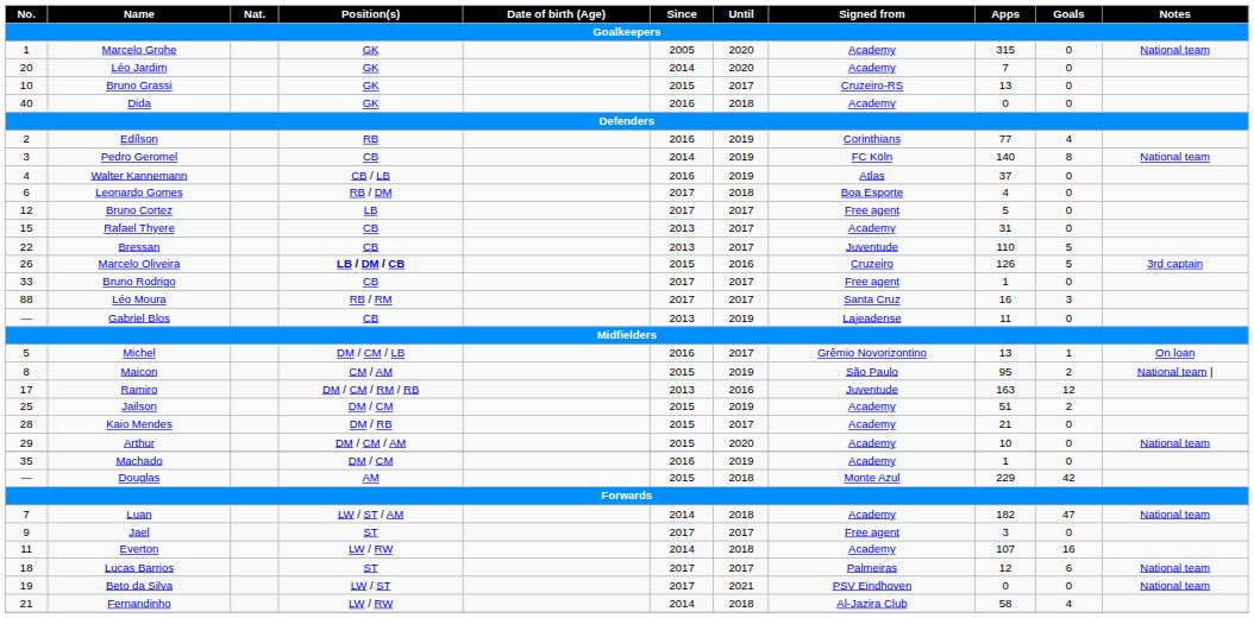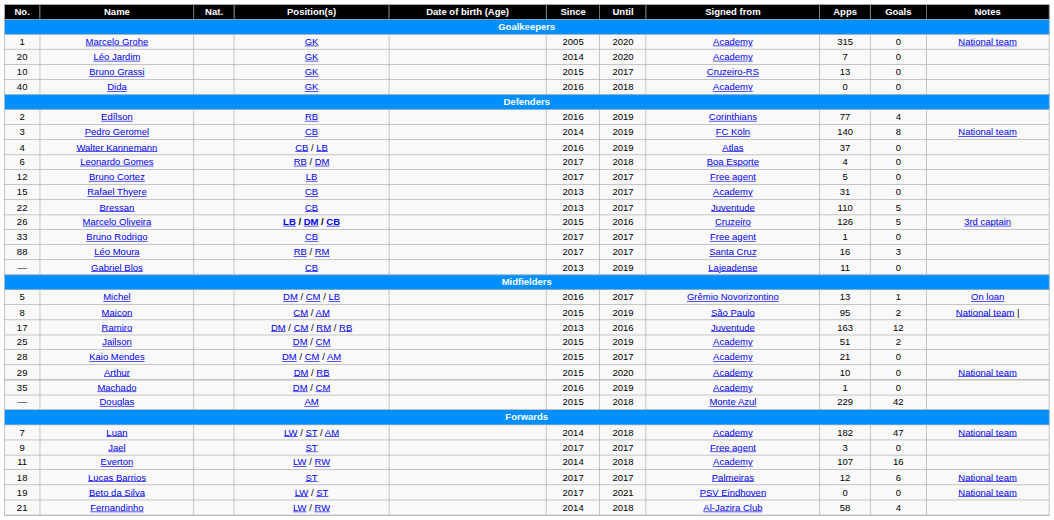Kaio Mendes | Position(s): DM / RB -> DM / CM / AM
Arthur | Position(s): DM / CM / AM -> DM / RB
